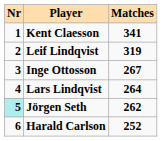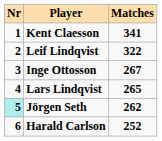Leif Lindqvist | Matches: 319 -> 322
Lars Lindqvist | Matches: 264 -> 265
